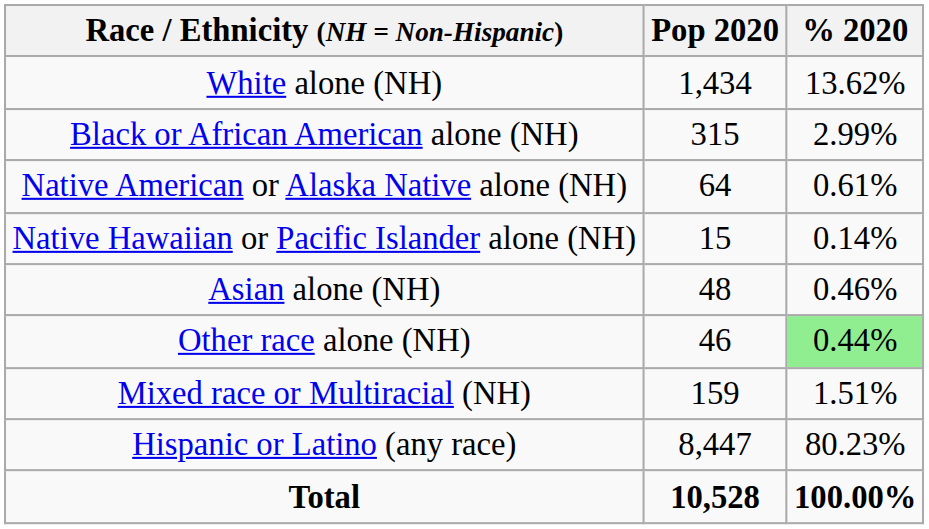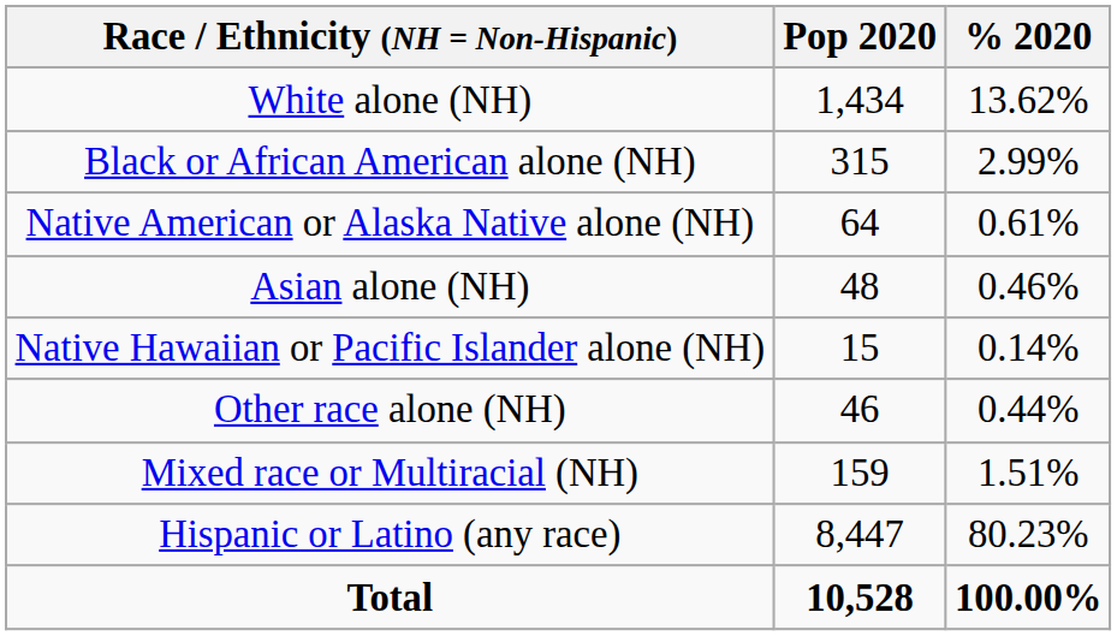rows swapped: Asian alone (NH) <-> Native Hawaiian or Pacific Islander alone (NH)
Other race alone (NH) | % 2020: lightgreen background -> no background
